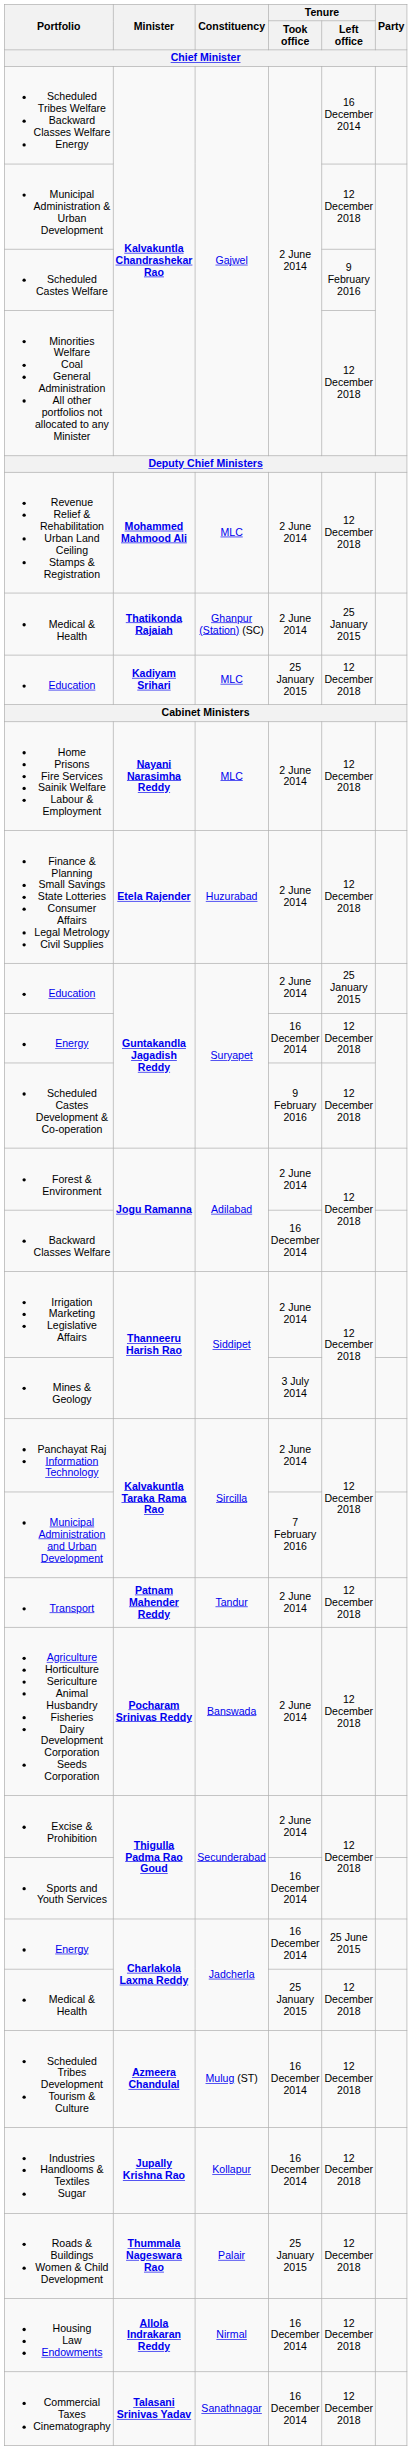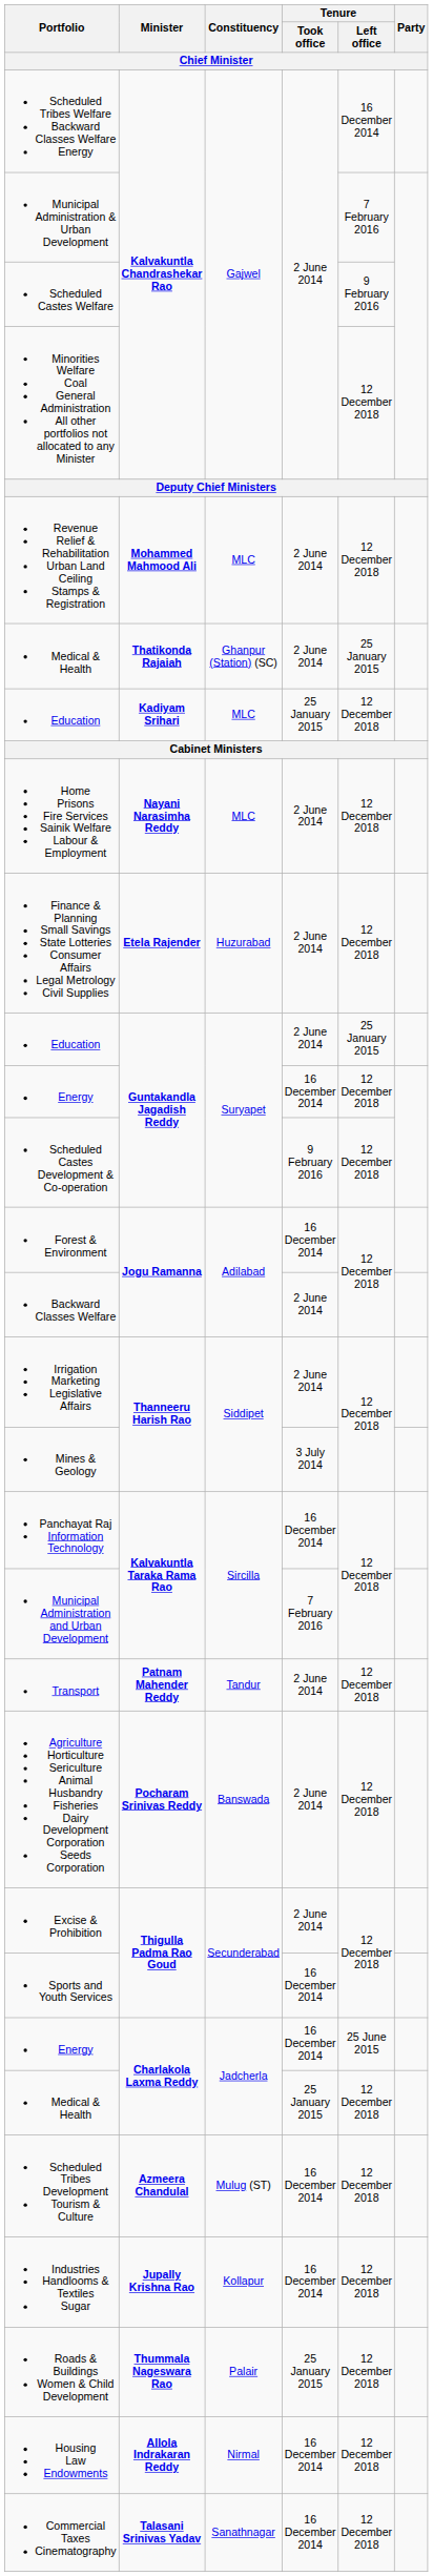Municipal Administration & Urban Development | Tenure / Left office: 12 December 2018 -> 7 February 2016
Forest & Environment | Tenure / Took office: 2 June 2014 -> 16 December 2014
Backward Classes Welfare | Tenure / Took office: 16 December 2014 -> 2 June 2014
Panchayat Raj Information Technology | Tenure / Took office: 2 June 2014 -> 16 December 2014
